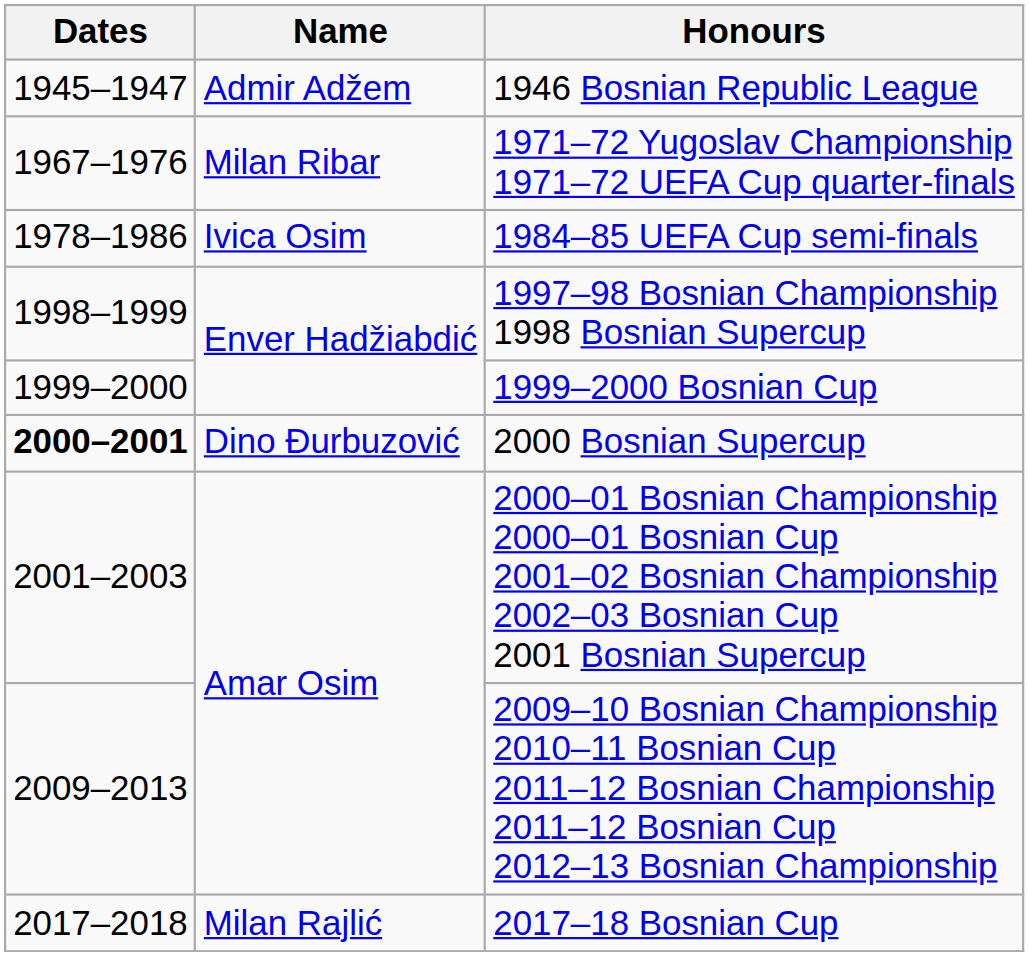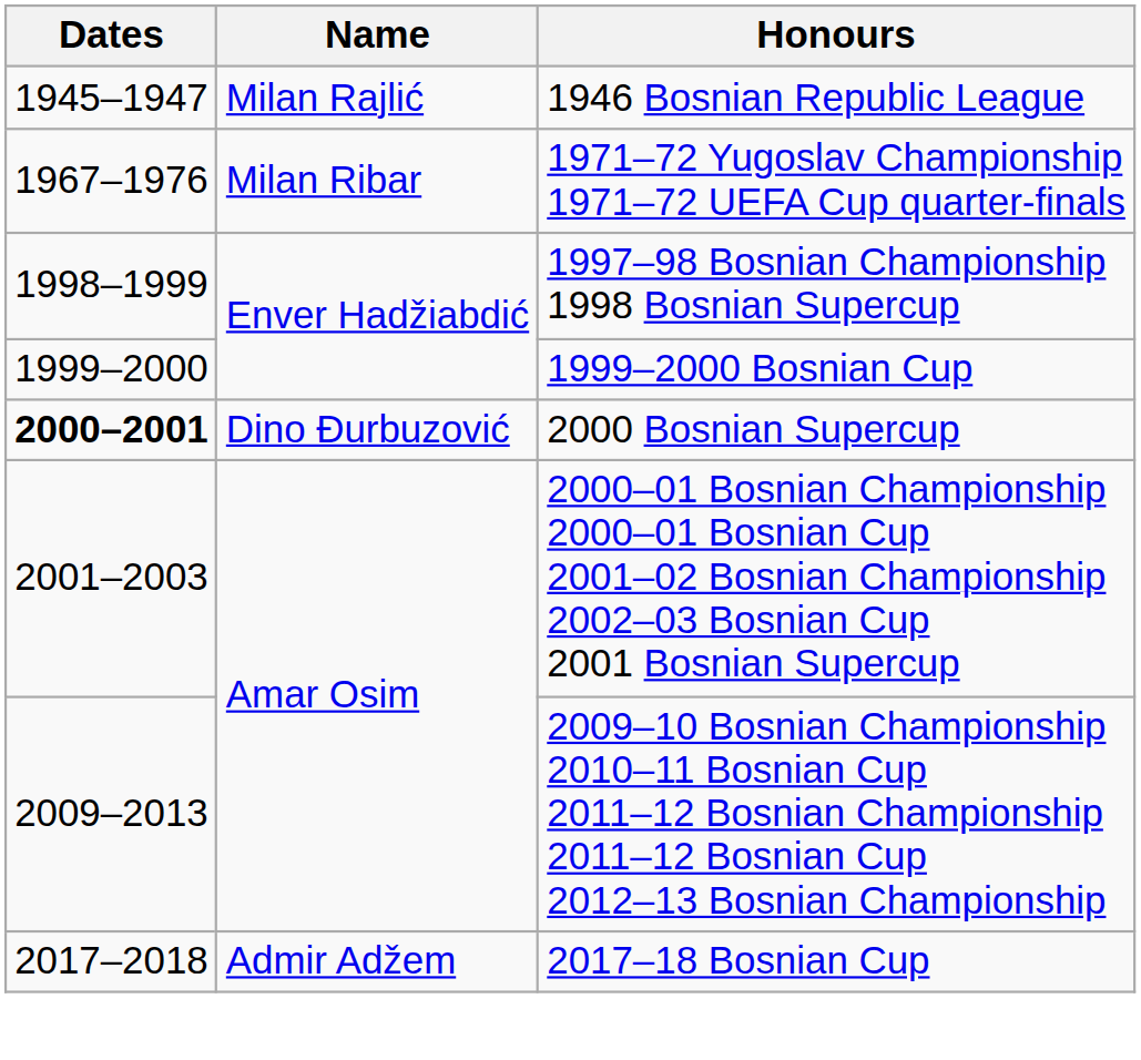1946 Bosnian Republic League | Name: Admir Adžem -> Milan Rajlić
- row: 1978–1986 | Ivica Osim | 1984–85 UEFA Cup semi-finals
2017–18 Bosnian Cup | Name: Milan Rajlić -> Admir Adžem
